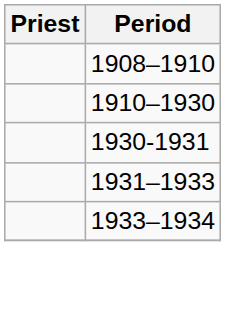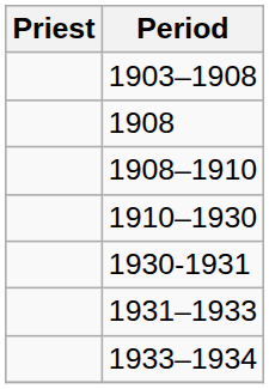+ row: 1903–1908
+ row: 1908
